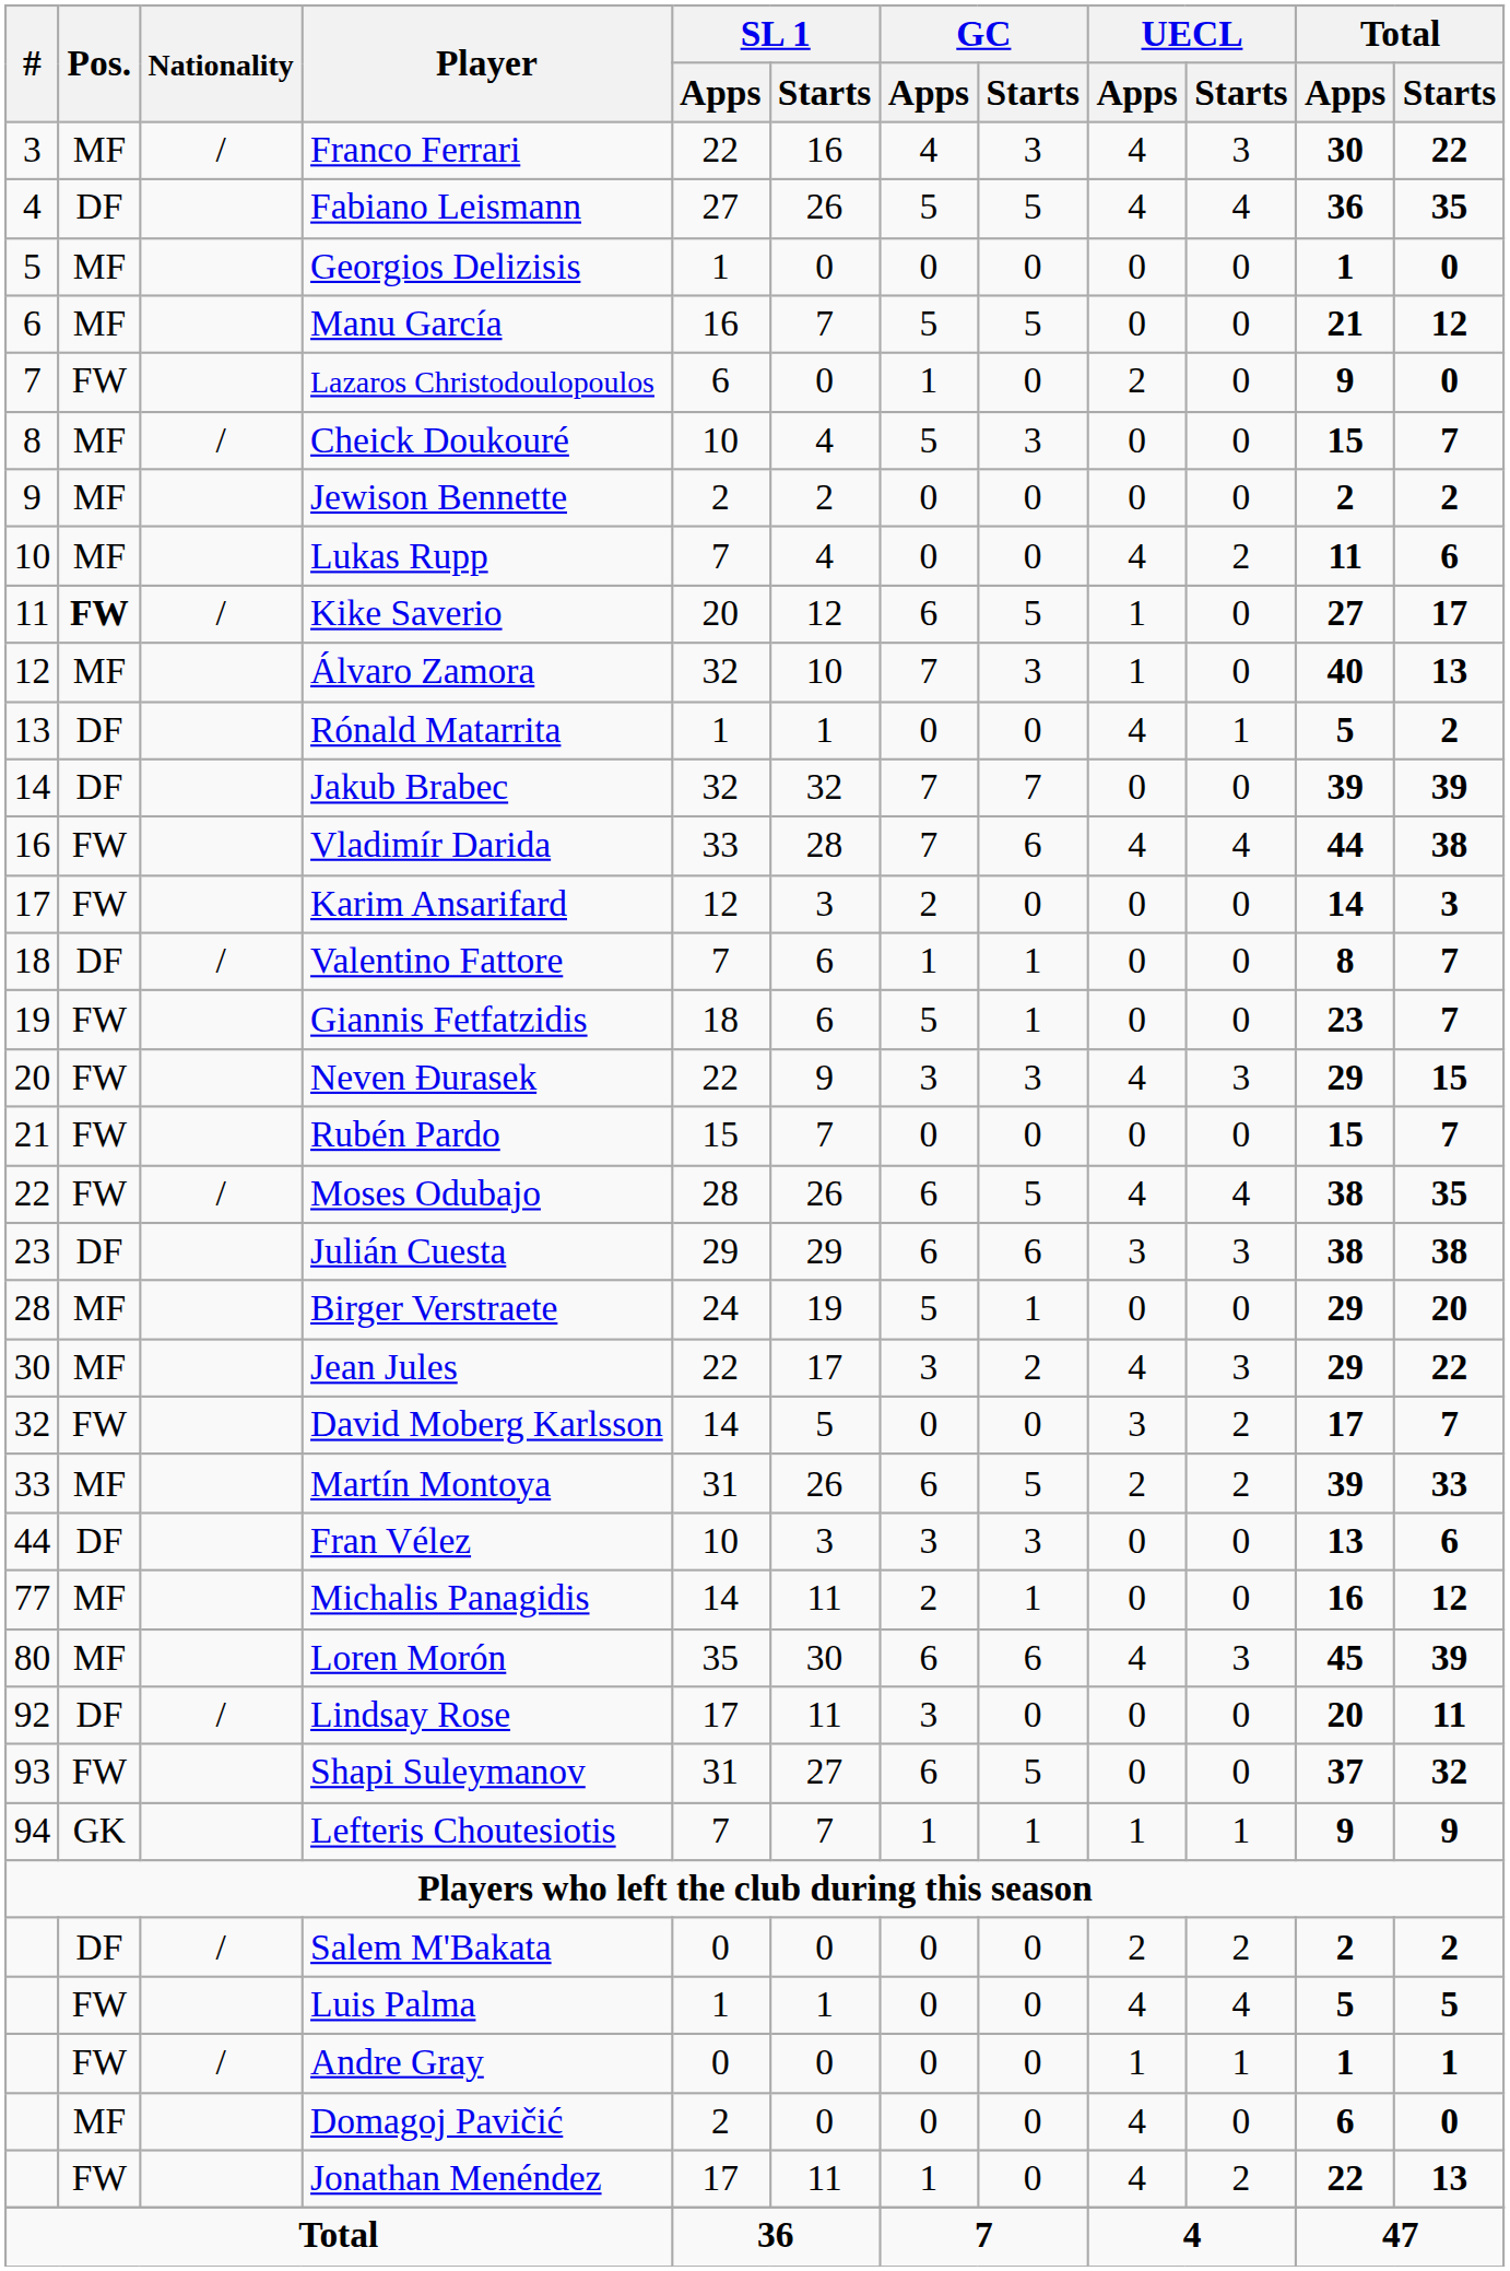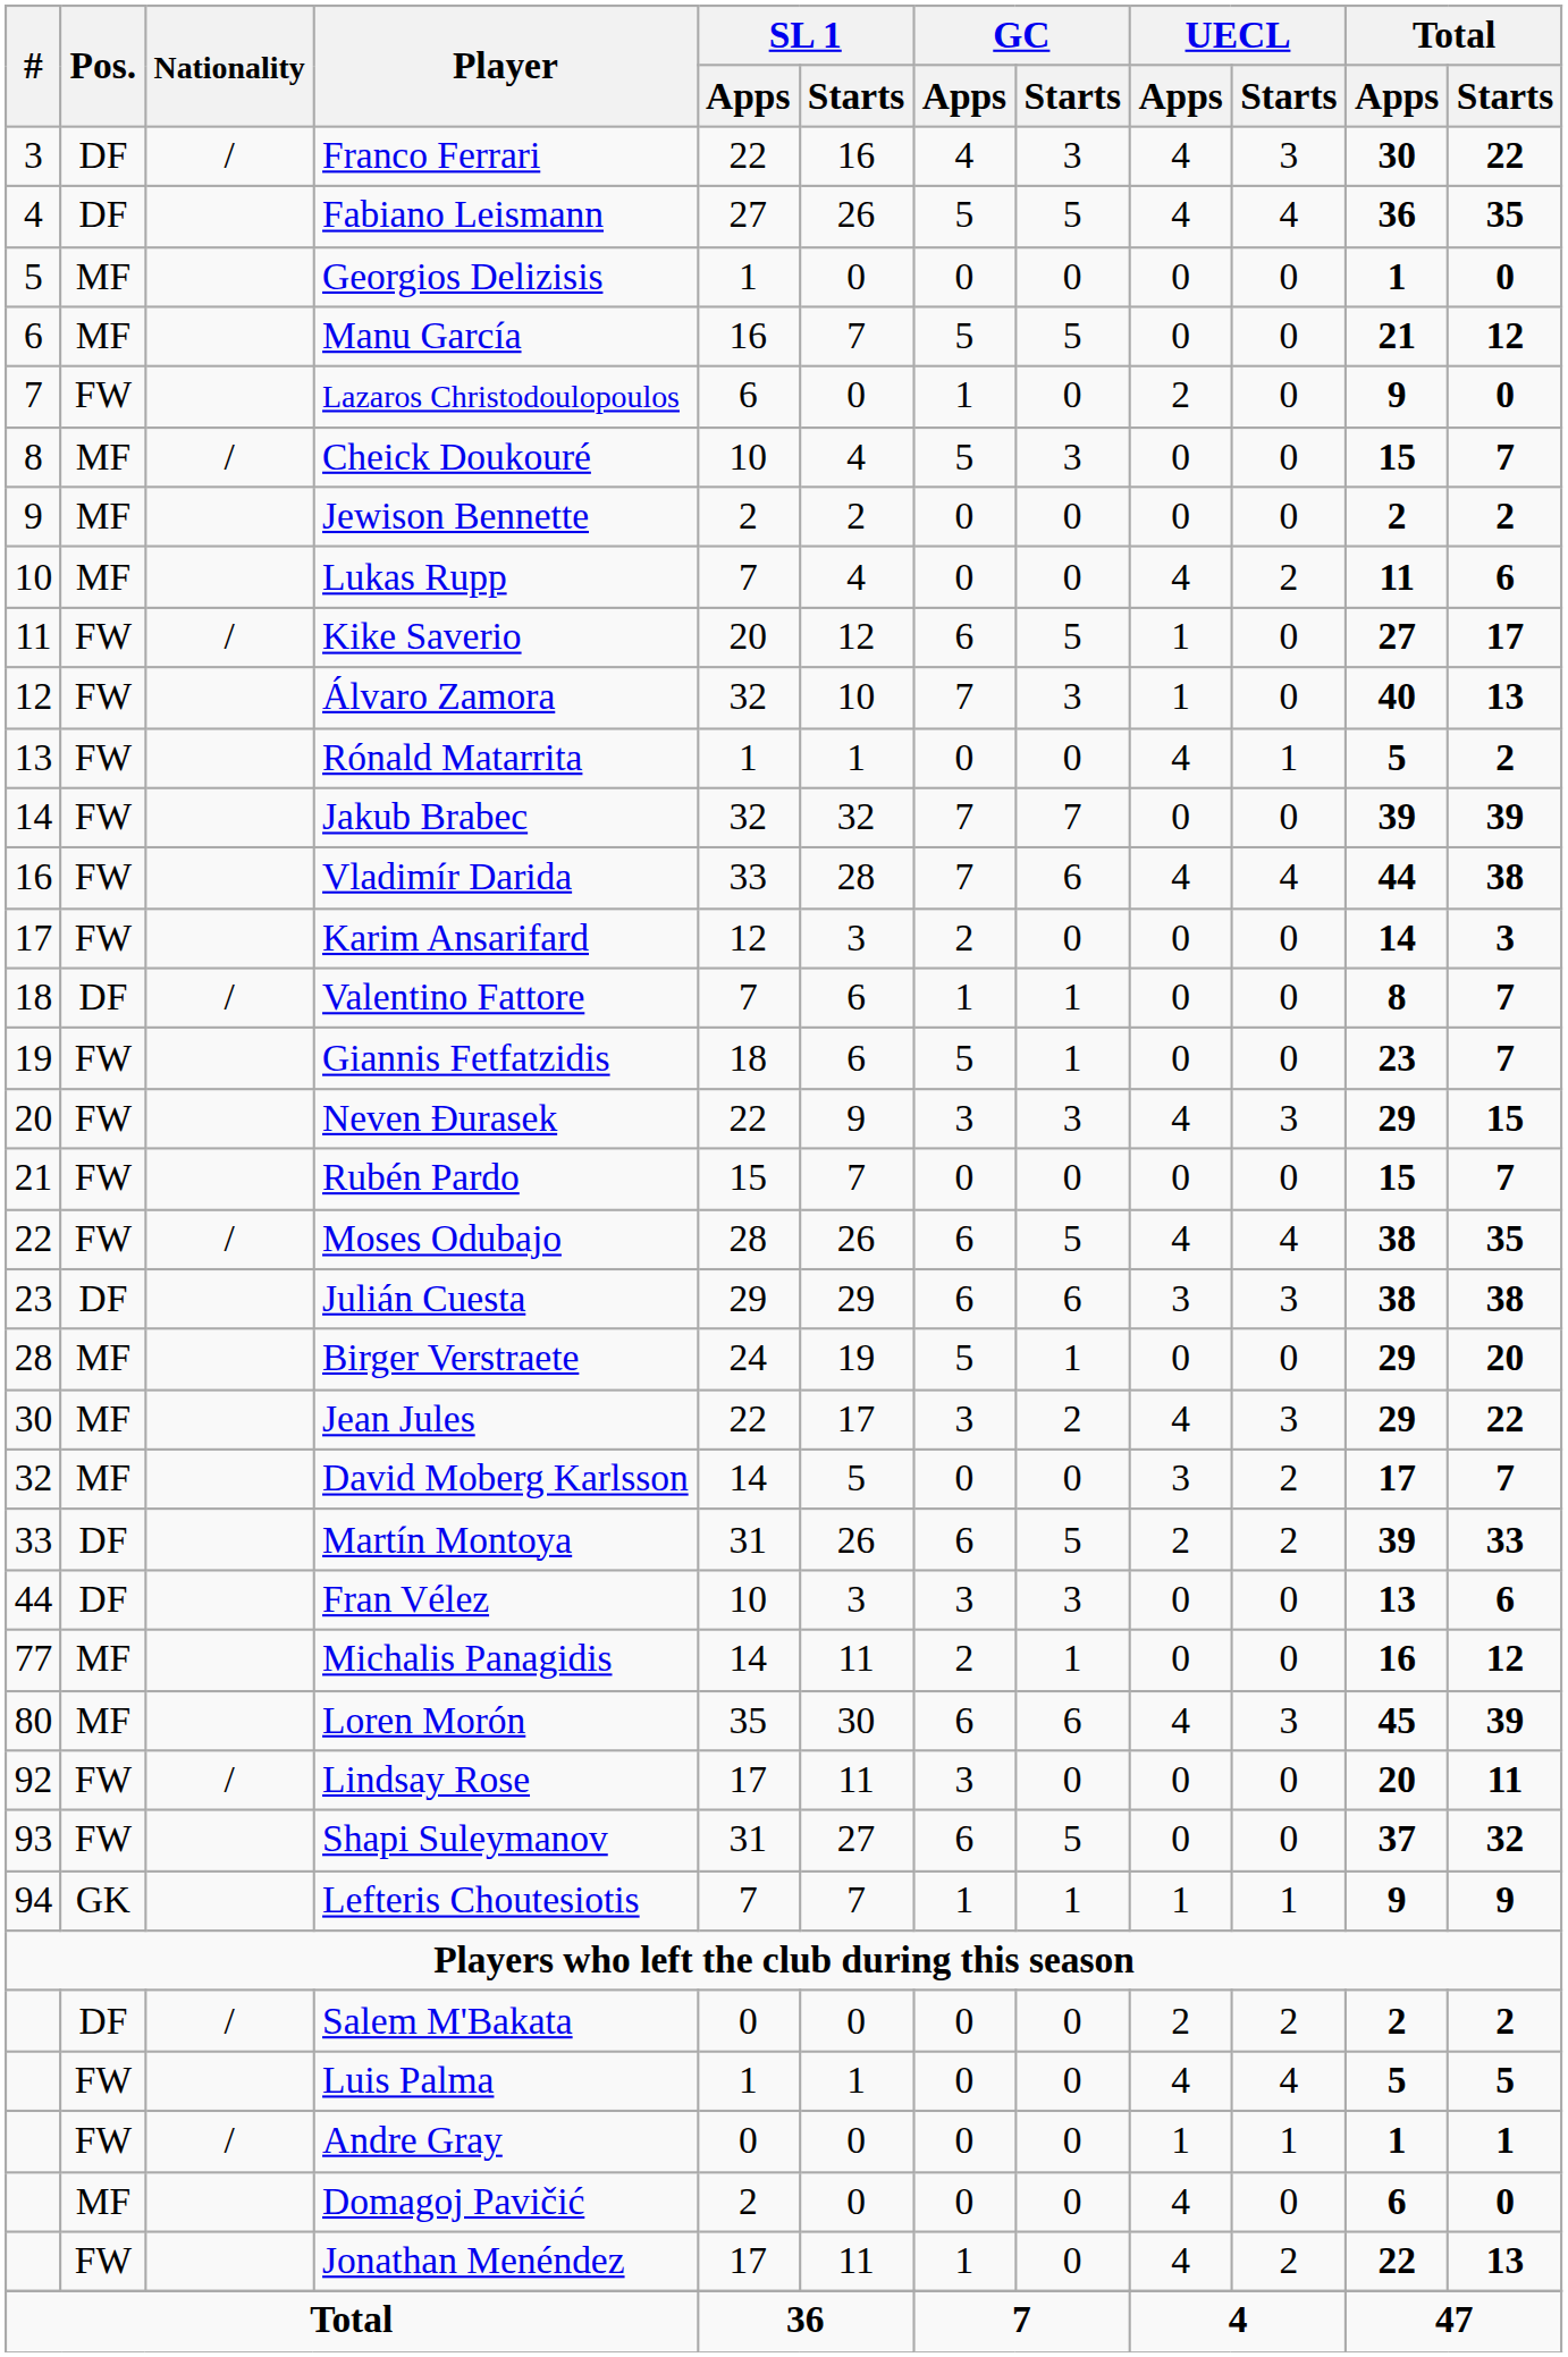Franco Ferrari | Pos.: MF -> DF
Kike Saverio | Pos.: bold -> normal
Álvaro Zamora | Pos.: MF -> FW
Rónald Matarrita | Pos.: DF -> FW
Jakub Brabec | Pos.: DF -> FW
David Moberg Karlsson | Pos.: FW -> MF
Martín Montoya | Pos.: MF -> DF
Lindsay Rose | Pos.: DF -> FW
